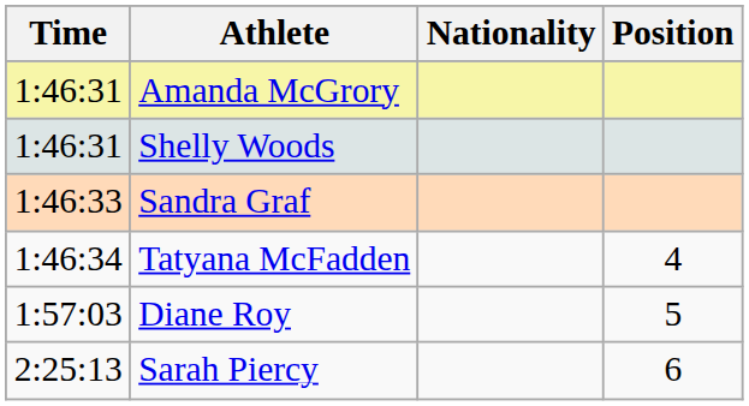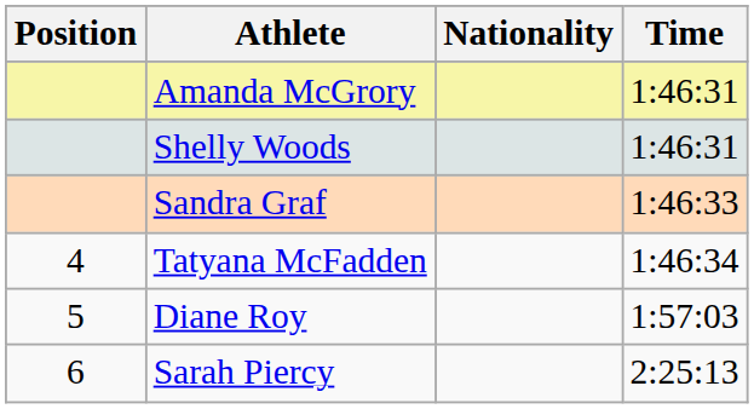columns swapped: Position <-> Time
